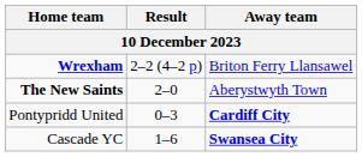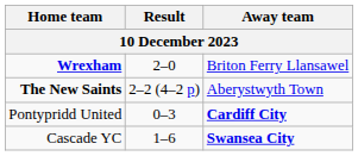Wrexham | Result: 2–2 (4–2 p) -> 2–0
The New Saints | Result: 2–0 -> 2–2 (4–2 p)
